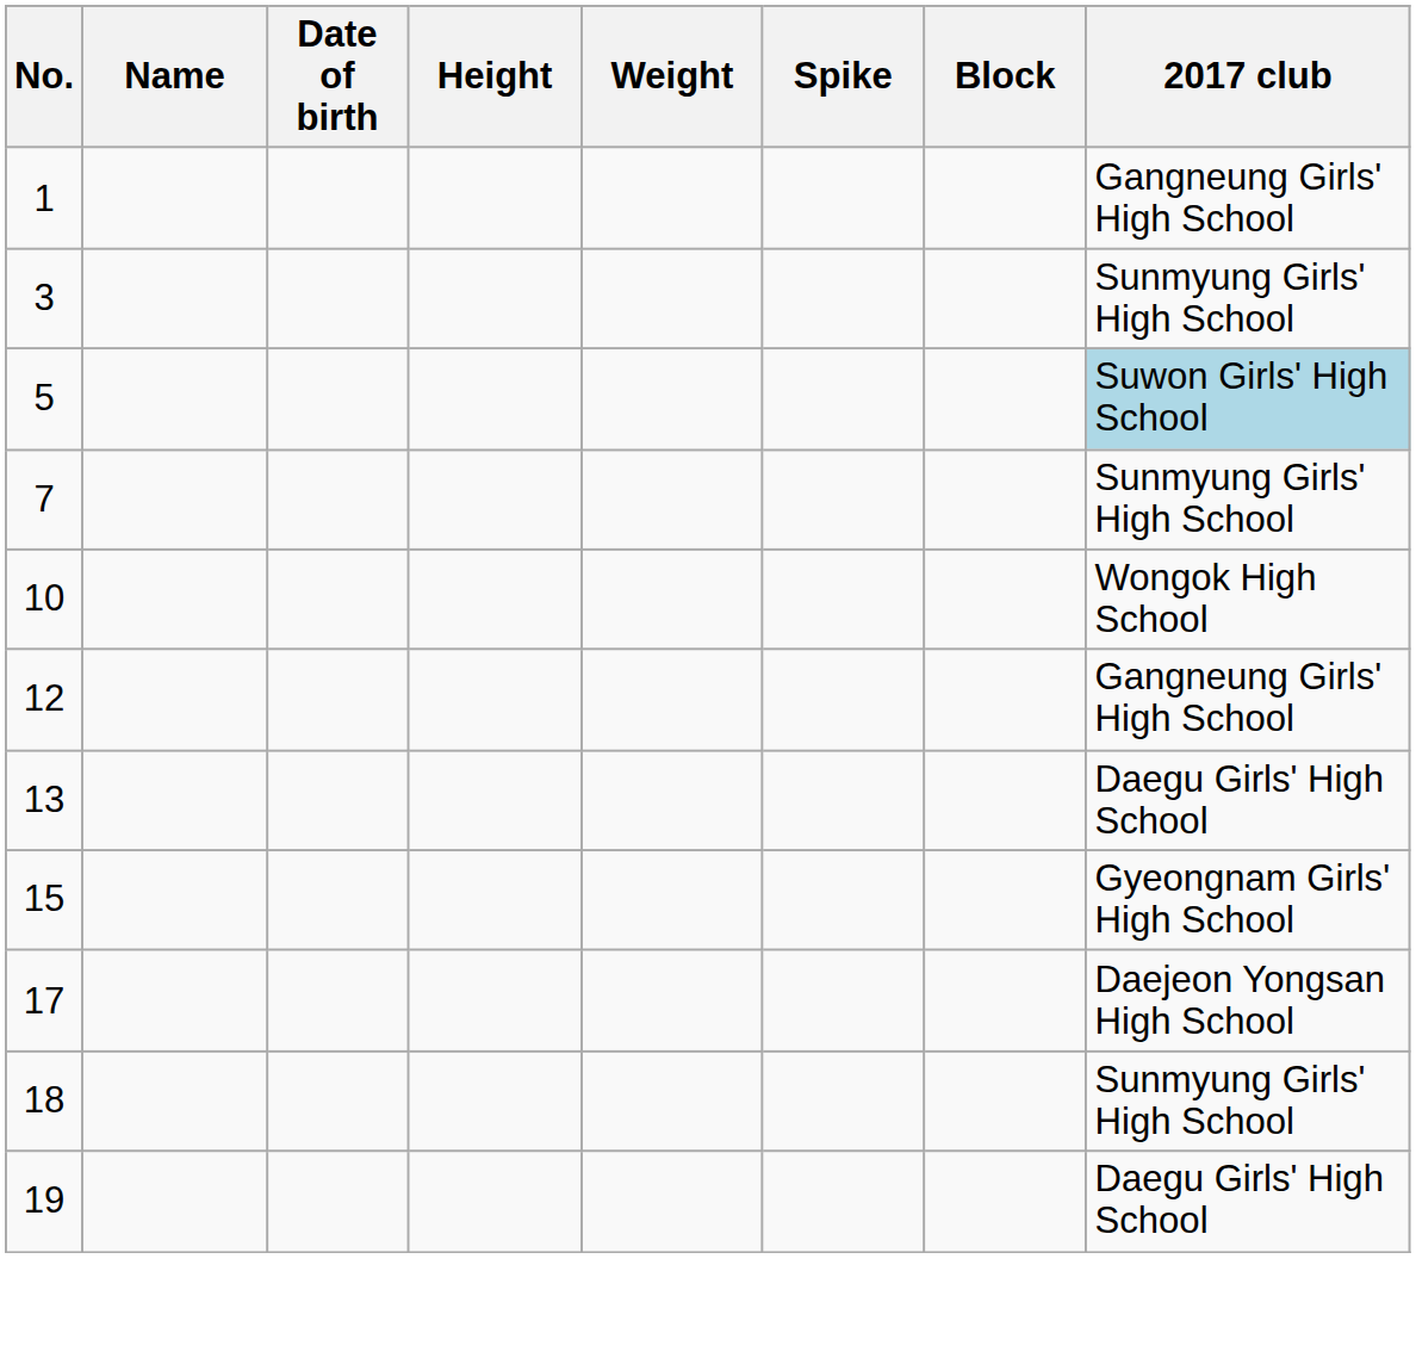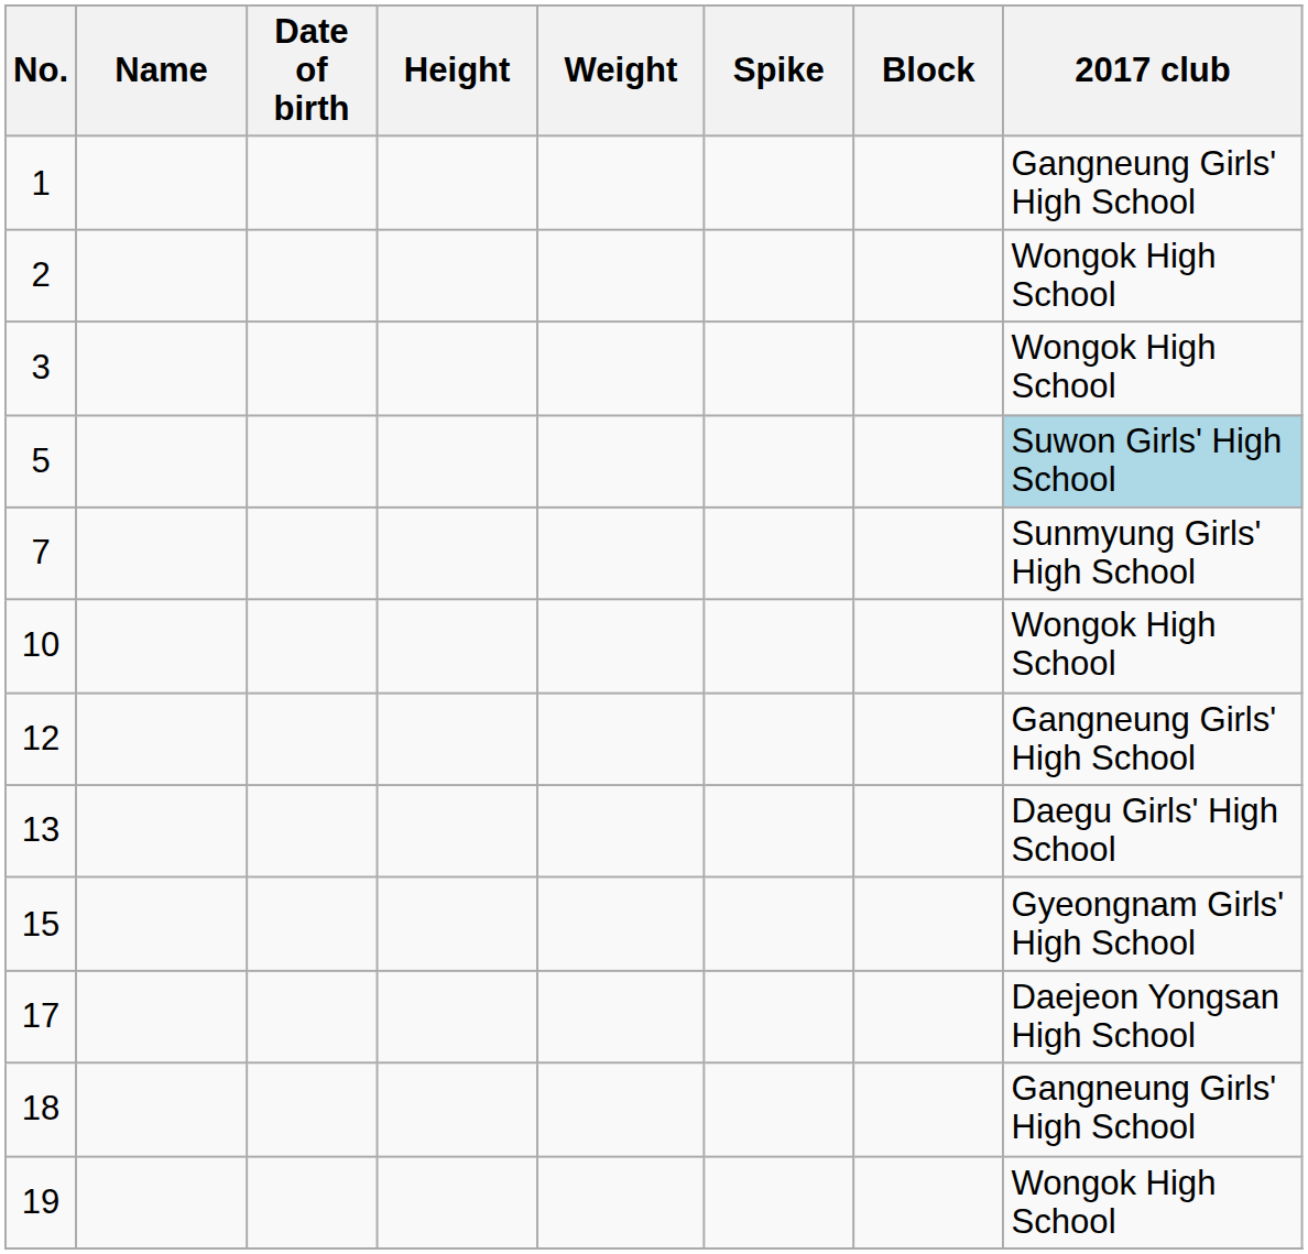+ row: 2 | Wongok High School
3 | 2017 club: Sunmyung Girls' High School -> Wongok High School
18 | 2017 club: Sunmyung Girls' High School -> Gangneung Girls' High School
19 | 2017 club: Daegu Girls' High School -> Wongok High School
